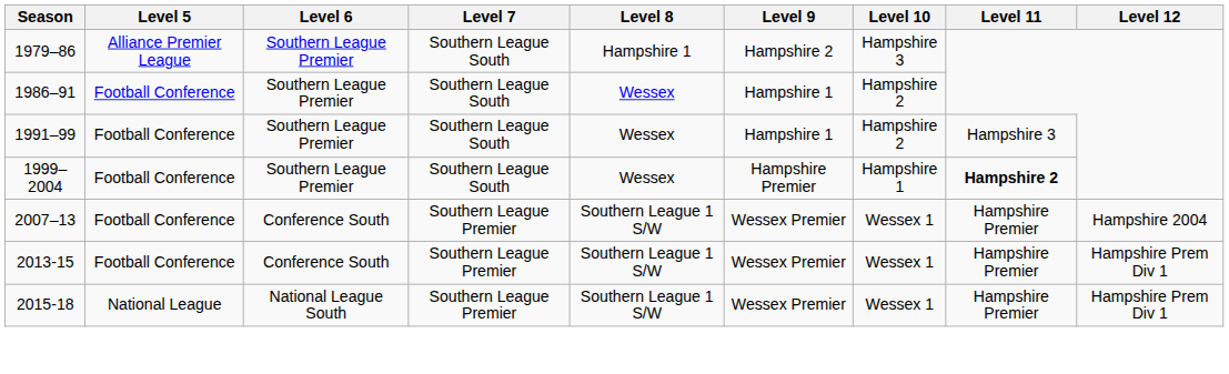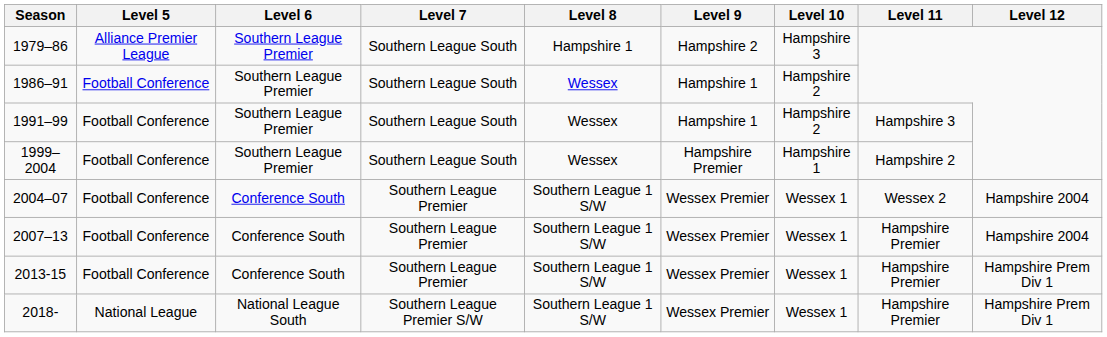1999–2004 | Level 11: bold -> normal
+ row: 2004–07 | Football Conference | Conference South | Southern League Premier | Southern League 1 S/W | Wessex Premier | Wessex 1 | Wessex 2 | Hampshire 2004
- row: 2015-18 | National League | National League South | Southern League Premier | Southern League 1 S/W | Wessex Premier | Wessex 1 | Hampshire Premier | Hampshire Prem Div 1
+ row: 2018- | National League | National League South | Southern League Premier S/W | Southern League 1 S/W | Wessex Premier | Wessex 1 | Hampshire Premier | Hampshire Prem Div 1
